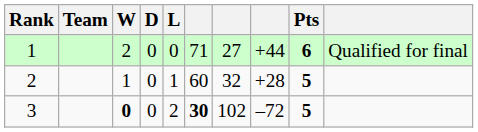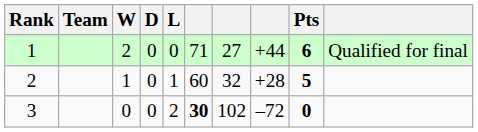3 | W: bold -> normal
3 | Pts: 5 -> 0
